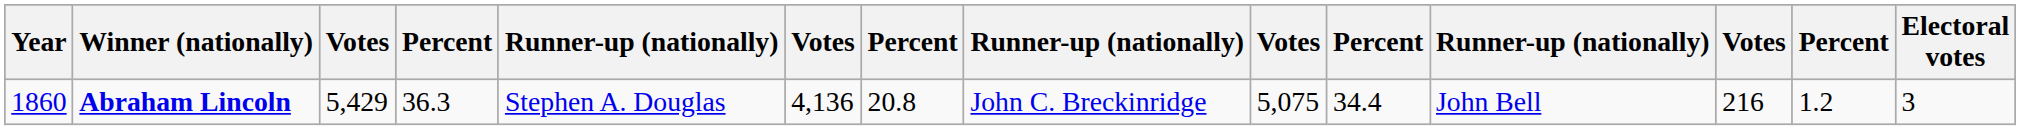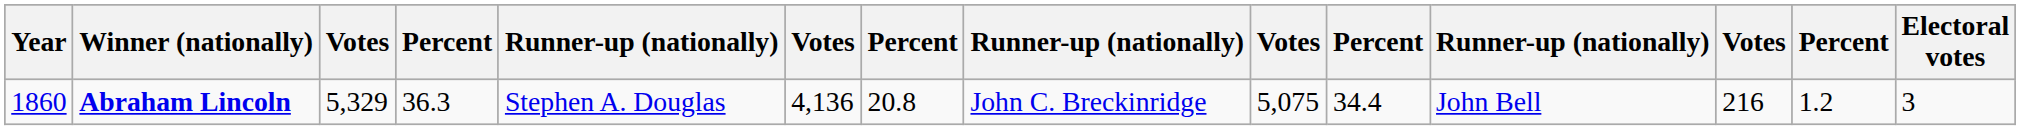Abraham Lincoln | column 3: 5,429 -> 5,329
